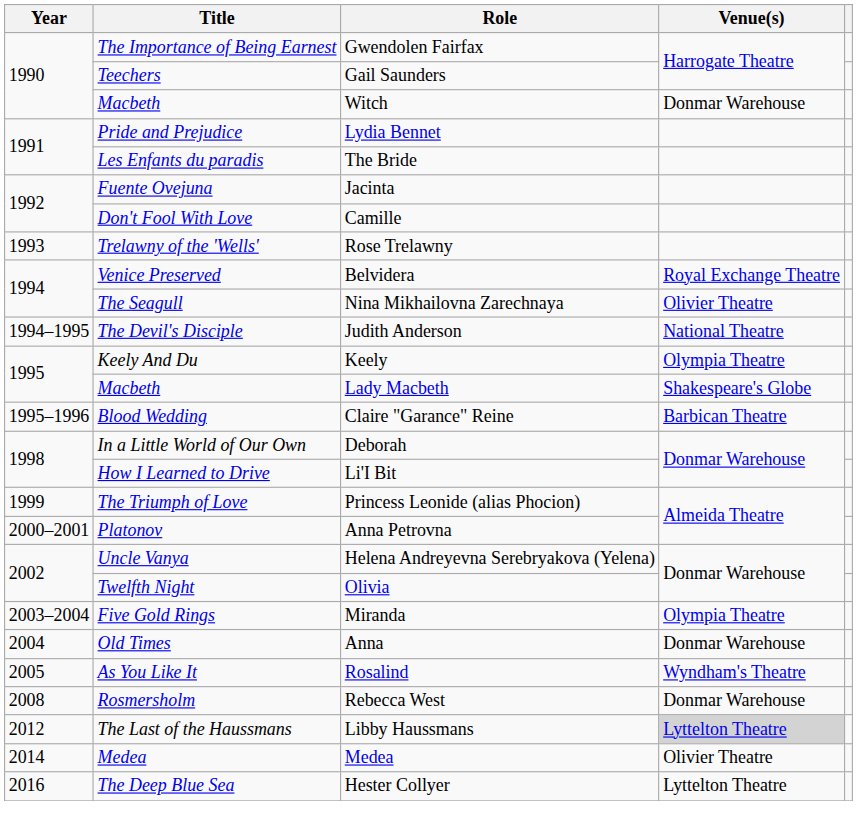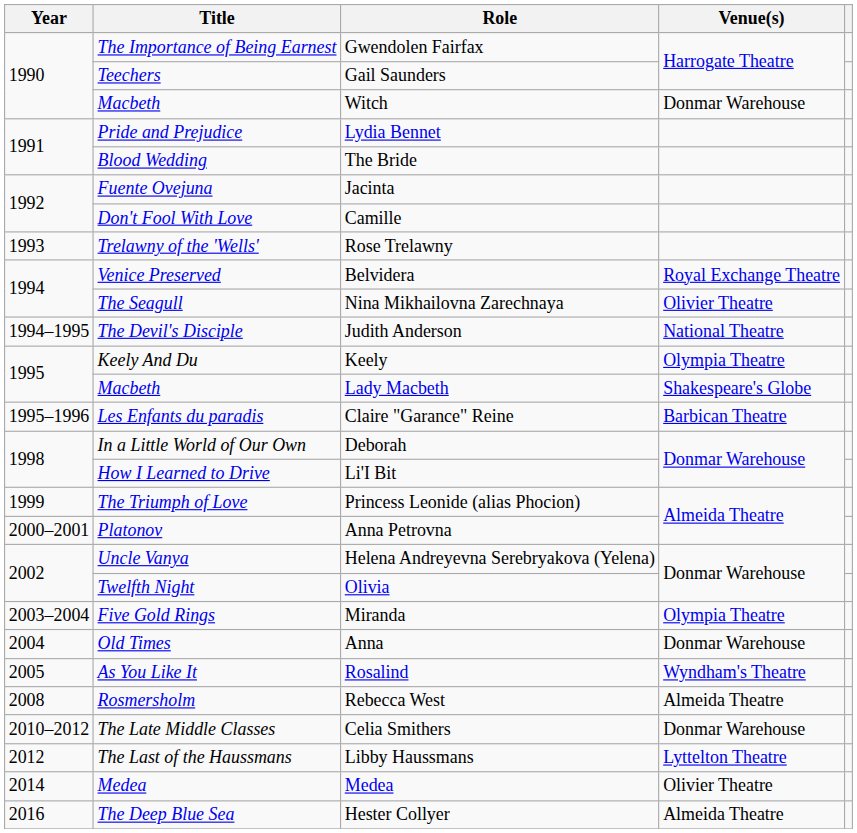The Bride | Title: Les Enfants du paradis -> Blood Wedding
Claire "Garance" Reine | Title: Blood Wedding -> Les Enfants du paradis
Rebecca West | Venue(s): Donmar Warehouse -> Almeida Theatre
+ row: 2010–2012 | The Late Middle Classes | Celia Smithers | Donmar Warehouse
Libby Haussmans | Venue(s): lightgrey background -> no background
Hester Collyer | Venue(s): Lyttelton Theatre -> Almeida Theatre
